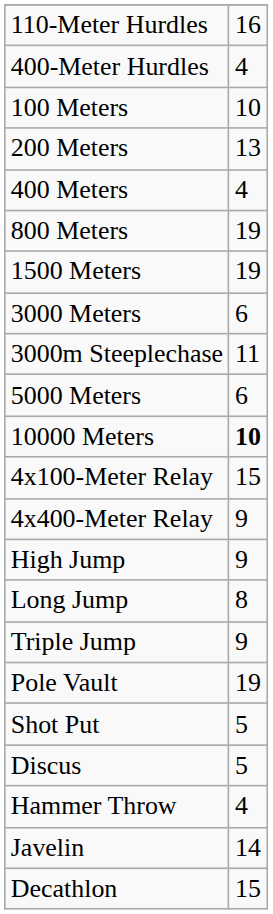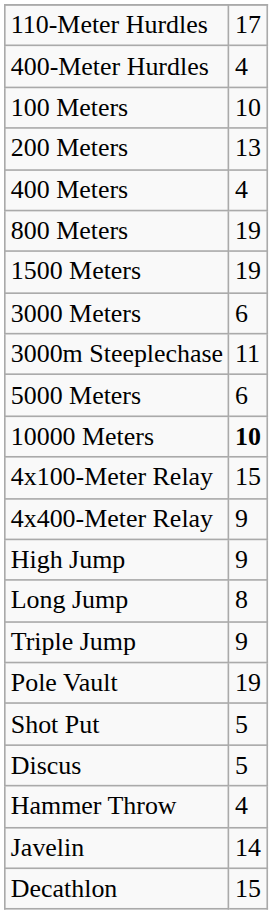110-Meter Hurdles | column 2: 16 -> 17
